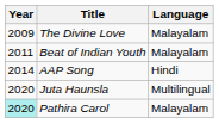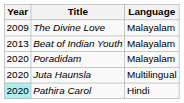Beat of Indian Youth | Year: 2011 -> 2013
- row: 2014 | AAP Song | Hindi
+ row: 2020 | Poradidam | Malayalam
Pathira Carol | Language: Malayalam -> Hindi
